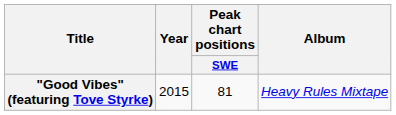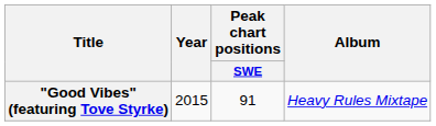"Good Vibes" (featuring Tove Styrke) | Peak chart positions / SWE: 81 -> 91
